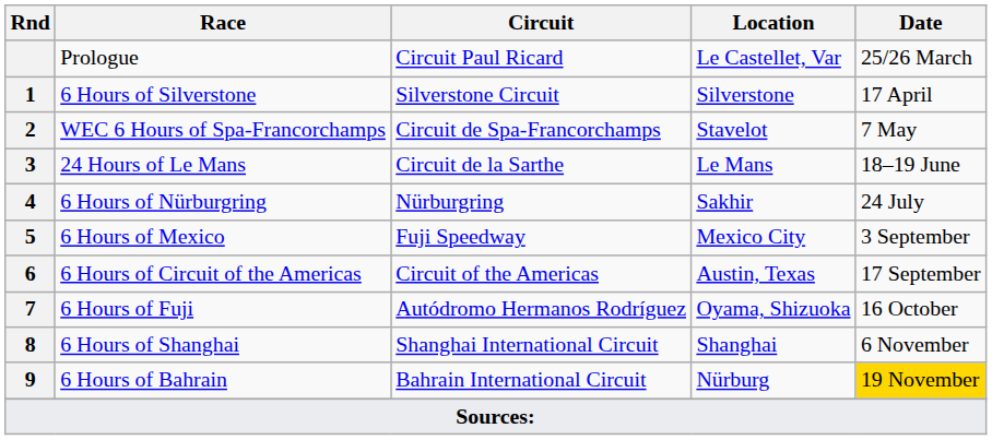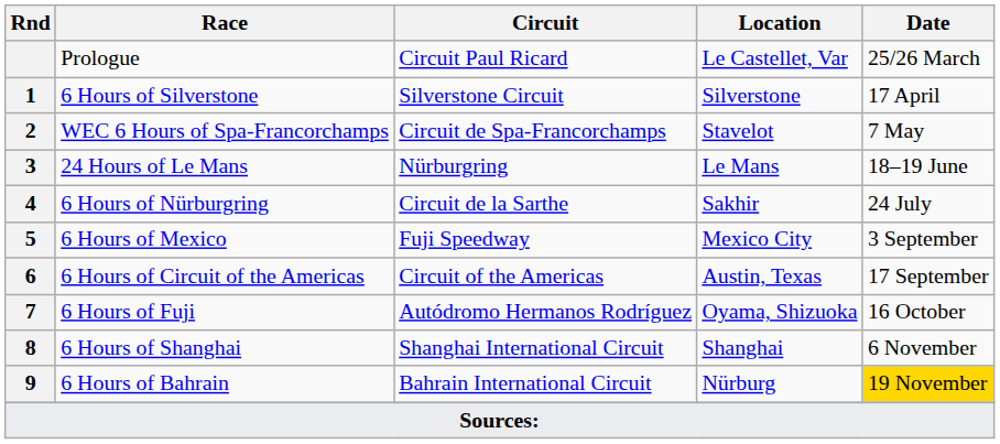24 Hours of Le Mans | Circuit: Circuit de la Sarthe -> Nürburgring
6 Hours of Nürburgring | Circuit: Nürburgring -> Circuit de la Sarthe
